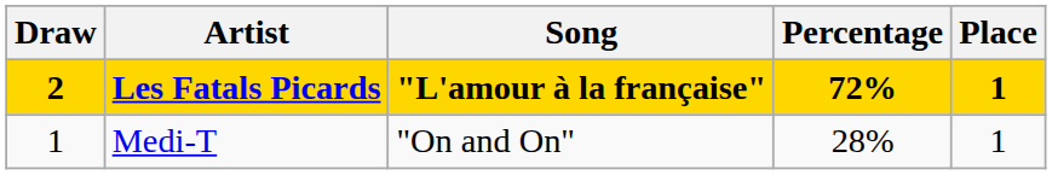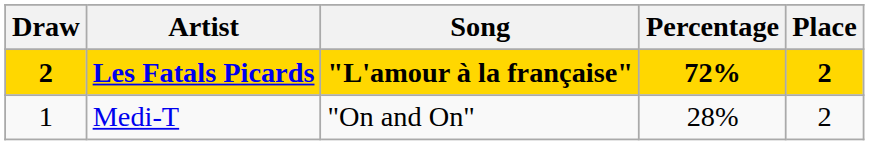Les Fatals Picards | Place: 1 -> 2
Medi-T | Place: 1 -> 2
